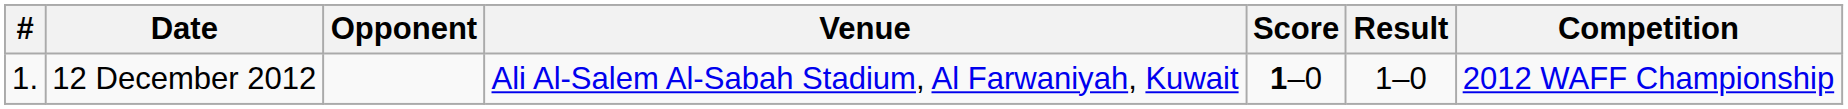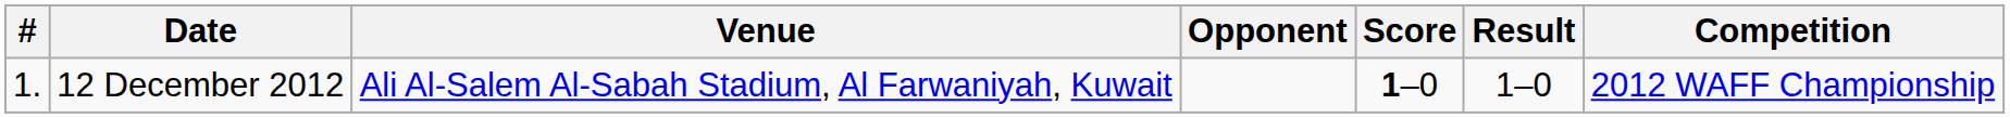columns swapped: Venue <-> Opponent
